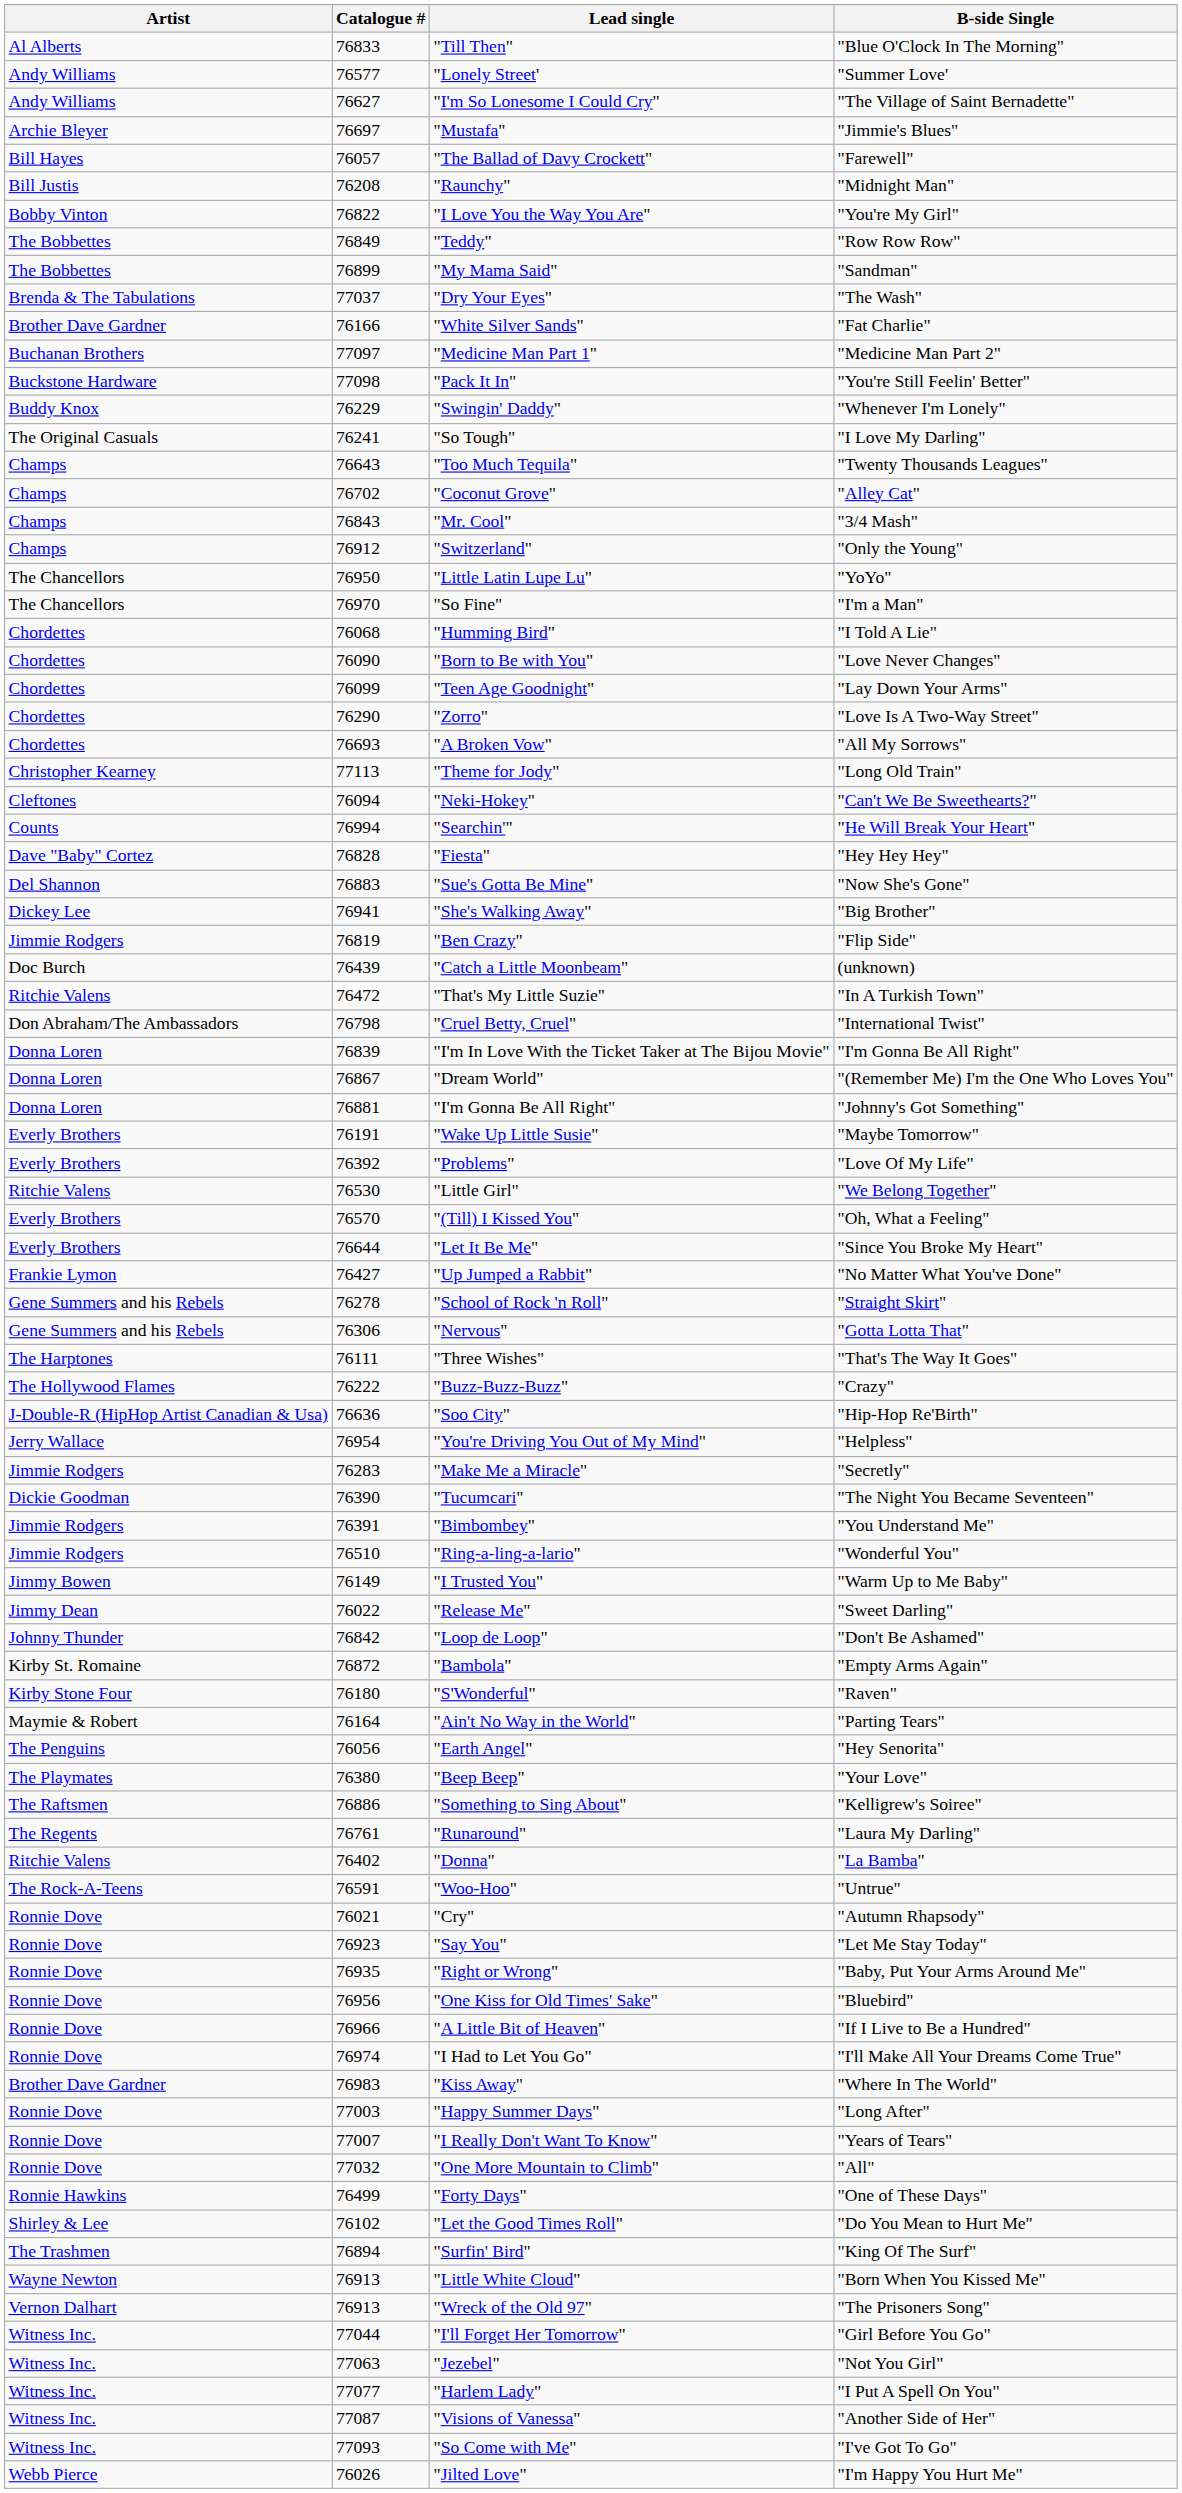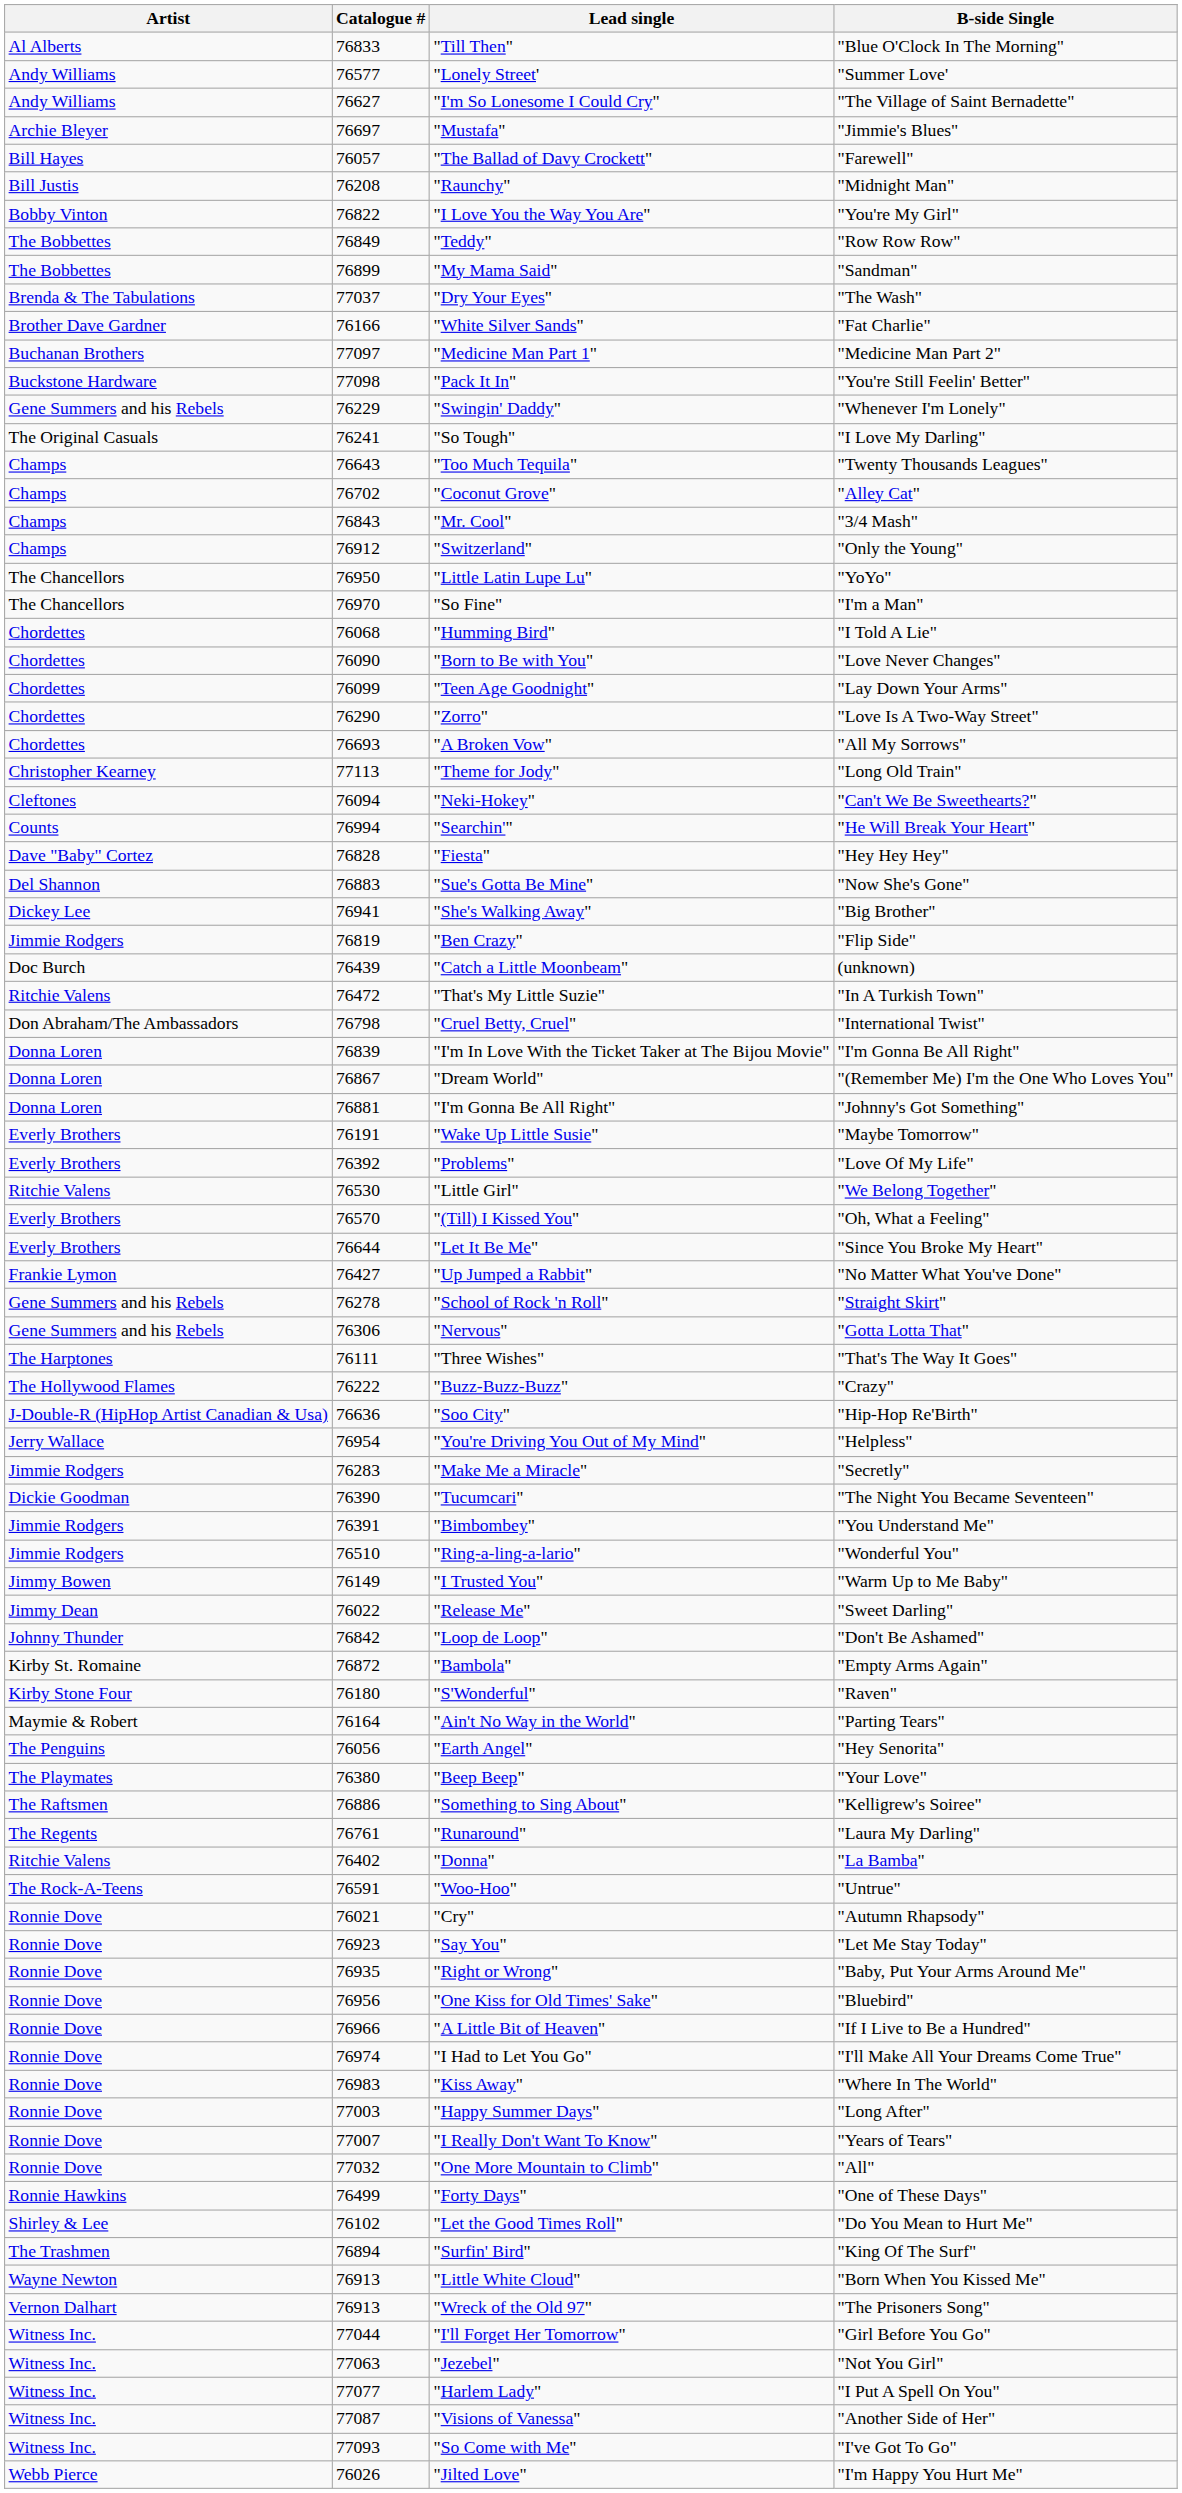"Swingin' Daddy" | Artist: Buddy Knox -> Gene Summers and his Rebels
"Kiss Away" | Artist: Brother Dave Gardner -> Ronnie Dove
